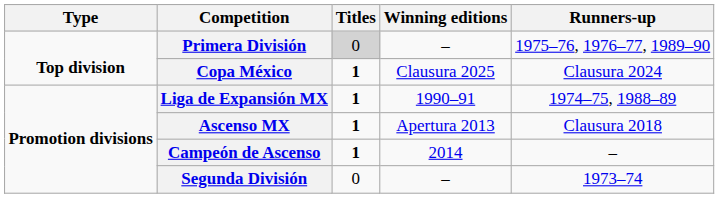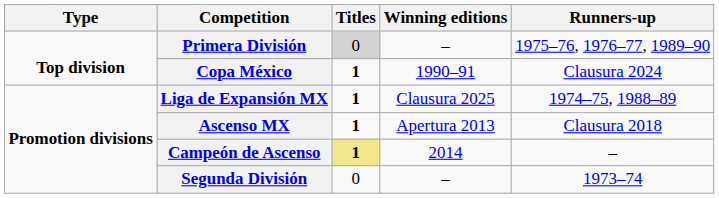Copa México | Winning editions: Clausura 2025 -> 1990–91
Liga de Expansión MX | Winning editions: 1990–91 -> Clausura 2025
Campeón de Ascenso | Titles: no background -> khaki background
